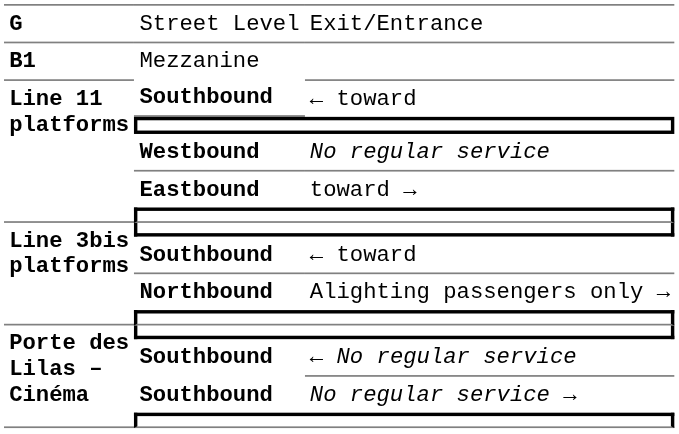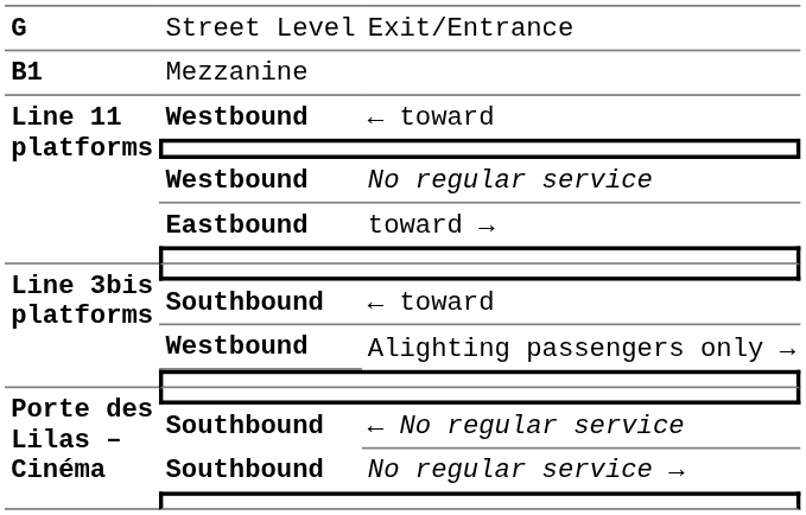Line 11 platforms / ← toward | column 2: Southbound -> Westbound
Alighting passengers only → | column 2: Northbound -> Westbound
